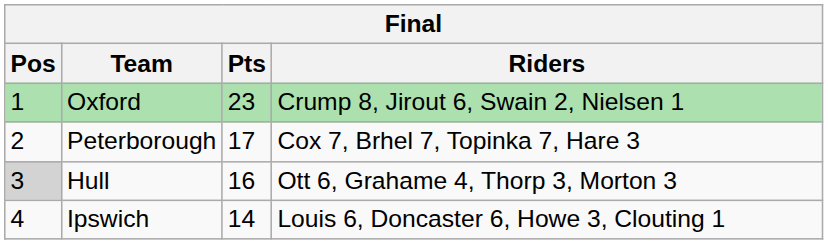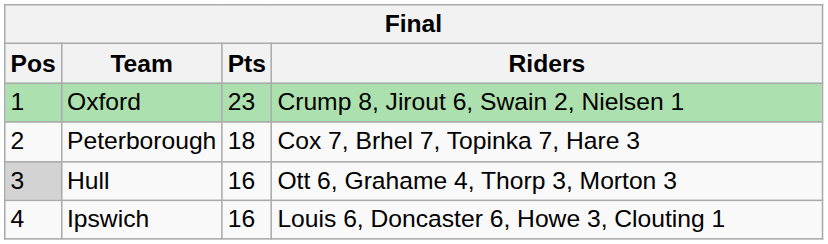Peterborough | Pts: 17 -> 18
Ipswich | Pts: 14 -> 16
